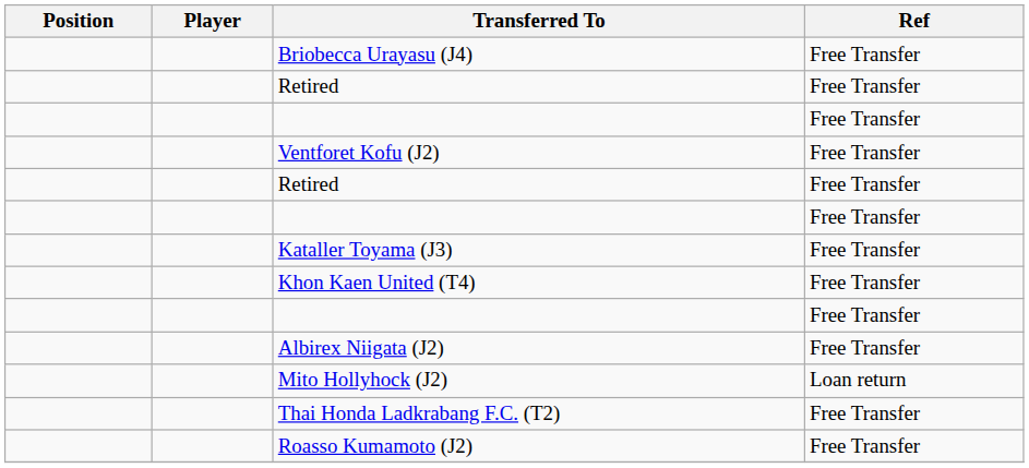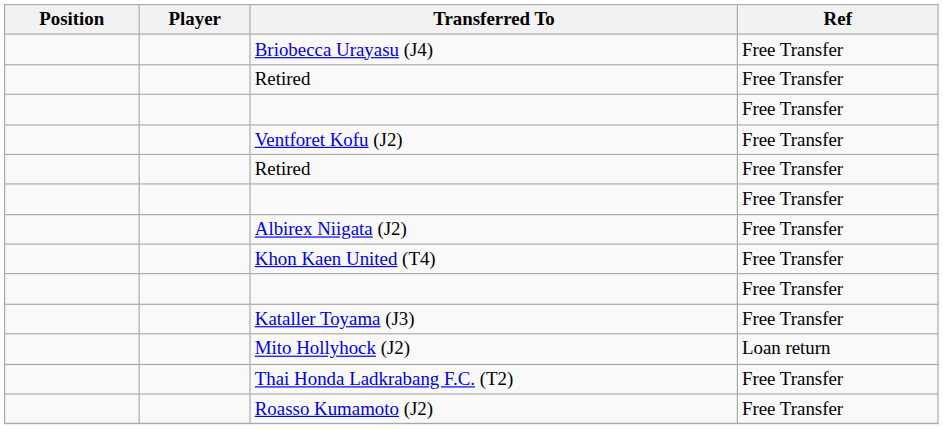rows swapped: Albirex Niigata (J2) <-> Kataller Toyama (J3)
